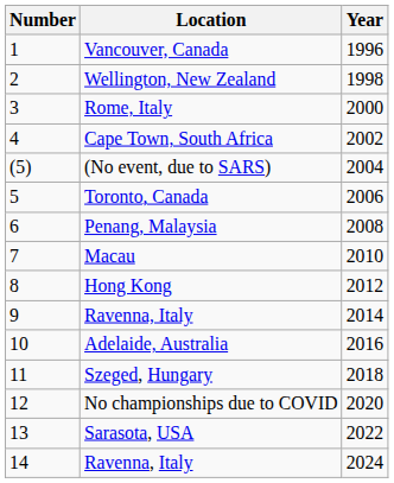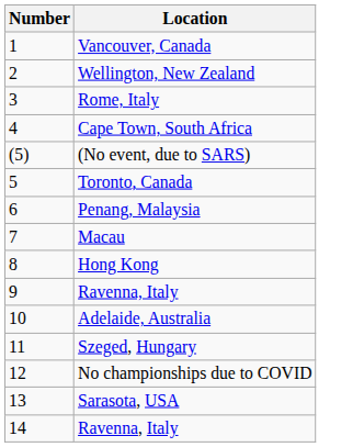- column: Year | 1996 | 1998 | 2000 | 2002 | 2004 | 2006 | 2008 | 2010 | 2012 | 2014 | 2016 | 2018 | 2020 | 2022 | 2024
